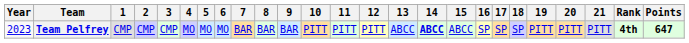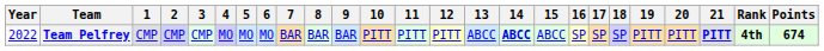Team Pelfrey | Year: 2023 -> 2022
Team Pelfrey | 21: normal -> bold
Team Pelfrey | Points: 647 -> 674
